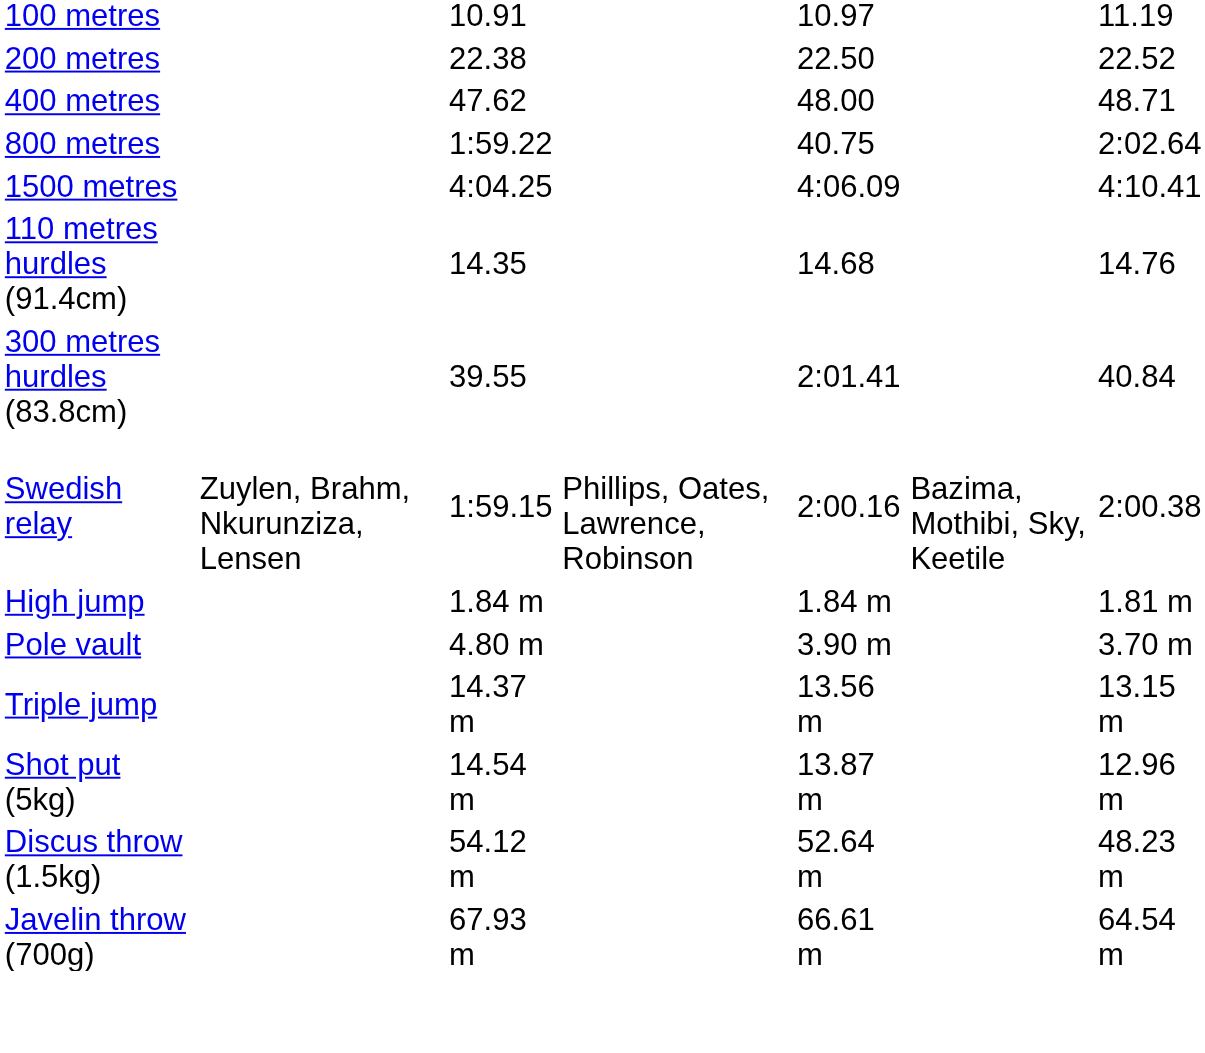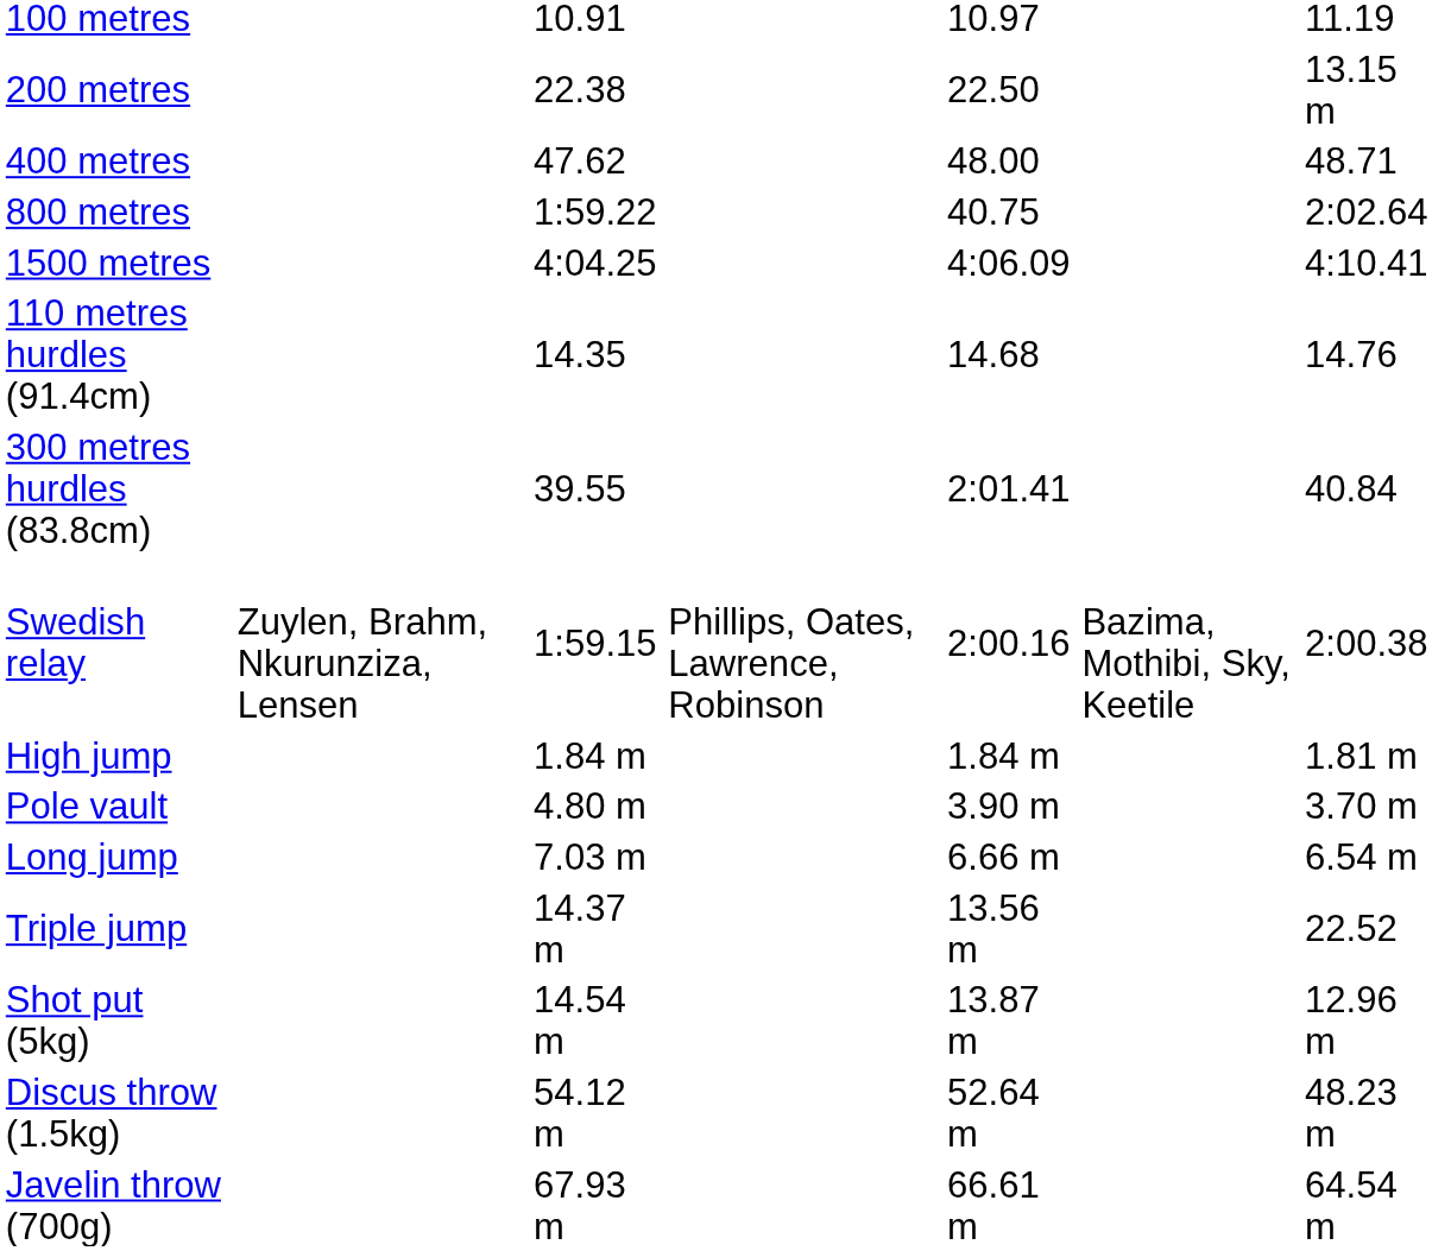200 metres | column 7: 22.52 -> 13.15 m
+ row: Long jump | 7.03 m | 6.66 m | 6.54 m
Triple jump | column 7: 13.15 m -> 22.52
